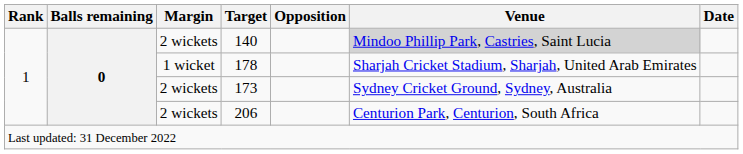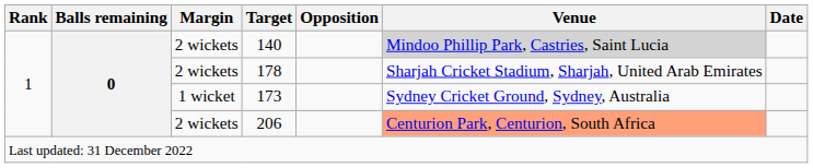178 | Margin: 1 wicket -> 2 wickets
173 | Margin: 2 wickets -> 1 wicket
206 | Venue: no background -> lightsalmon background
